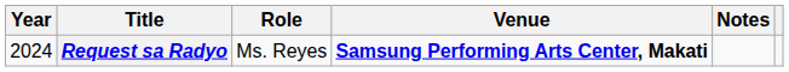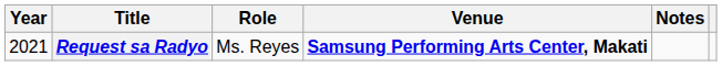Request sa Radyo | Year: 2024 -> 2021
